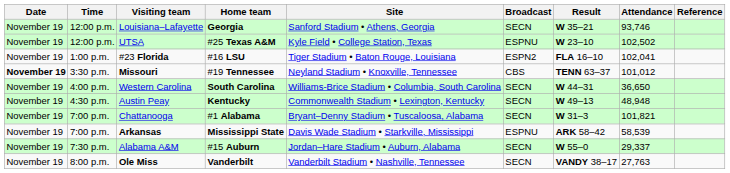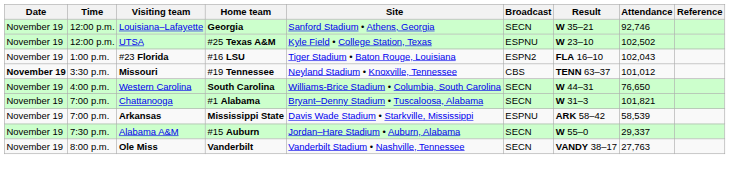Louisiana–Lafayette | Attendance: 93,746 -> 92,746
#23 Florida | Attendance: 102,041 -> 102,043
Western Carolina | Attendance: 36,650 -> 76,650
- row: November 19 | 4:30 p.m. | Austin Peay | Kentucky | Commonwealth Stadium • Lexington, Kentucky | SECN | W 49–13 | 48,948
